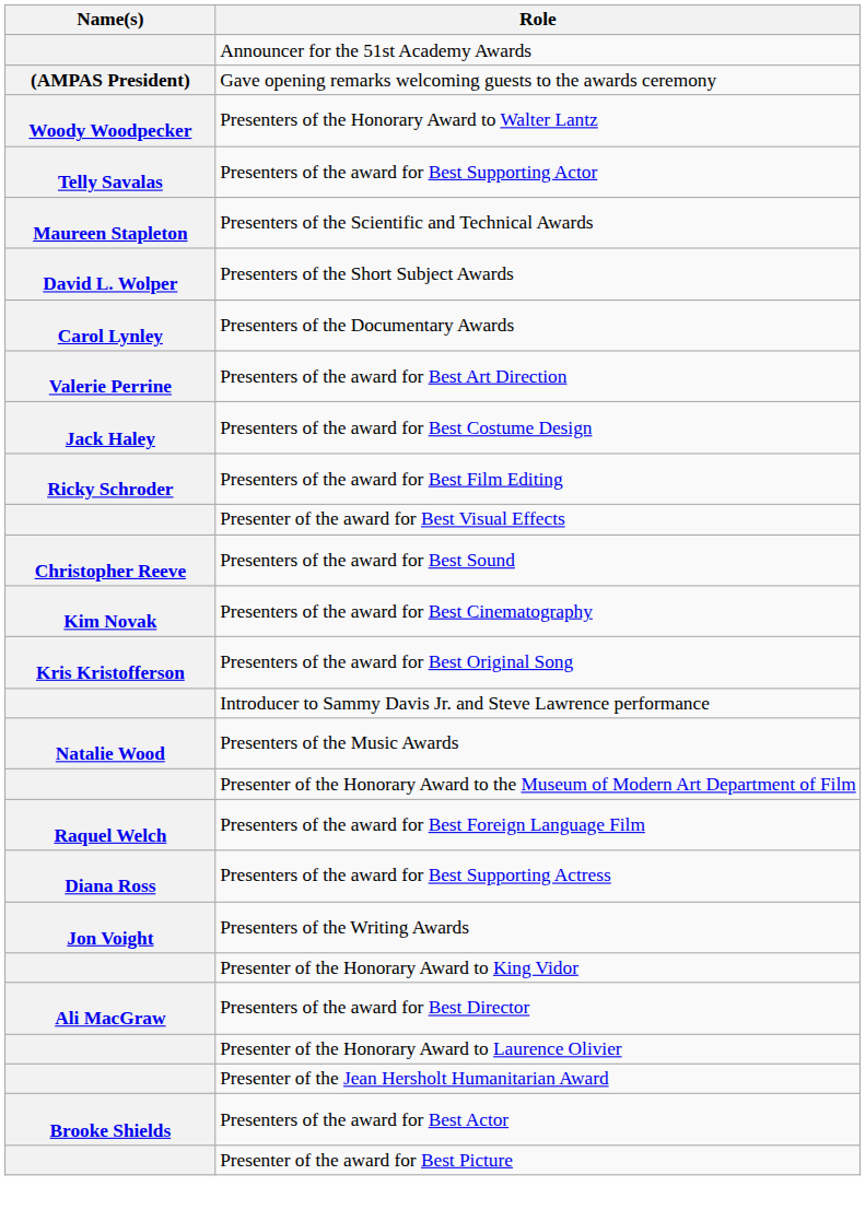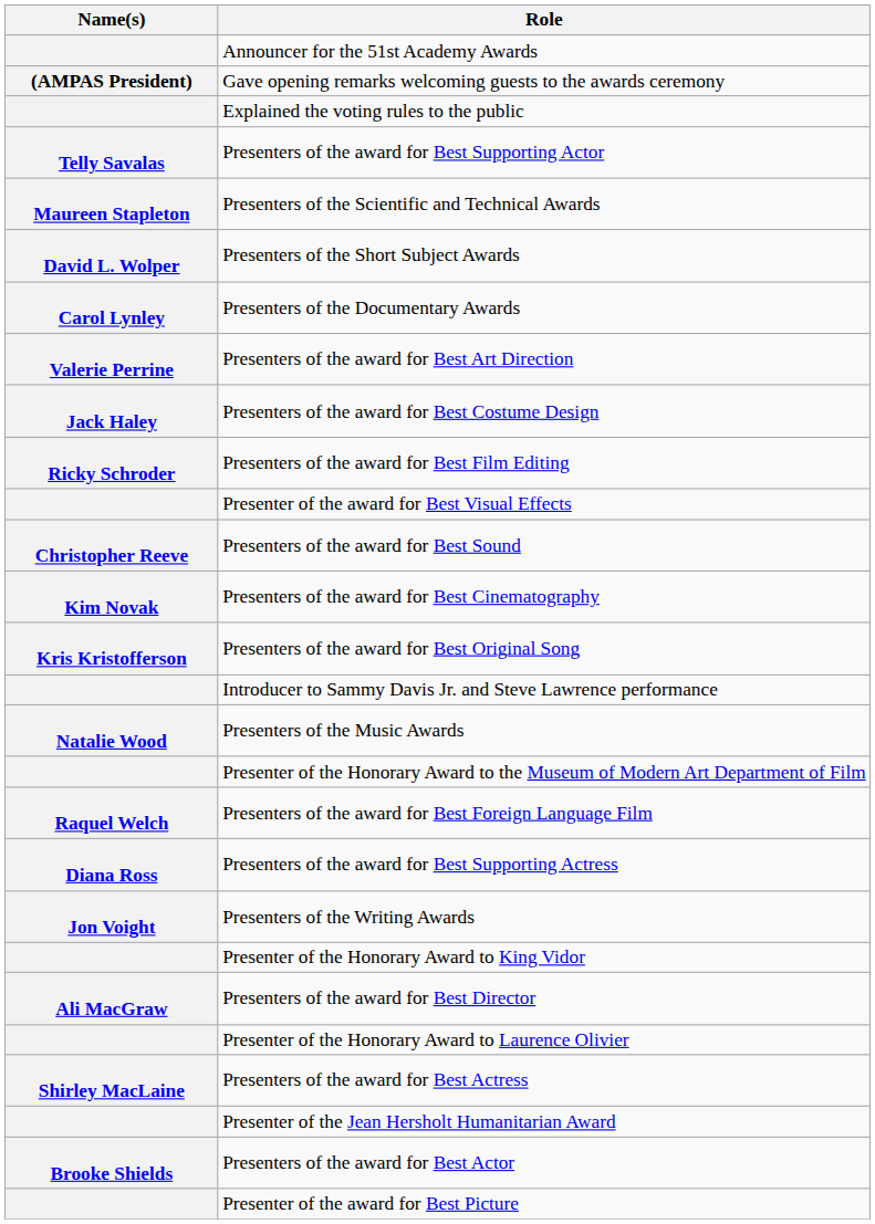- row: Woody Woodpecker | Presenters of the Honorary Award to Walter Lantz
+ row: Explained the voting rules to the public
+ row: Shirley MacLaine | Presenters of the award for Best Actress
